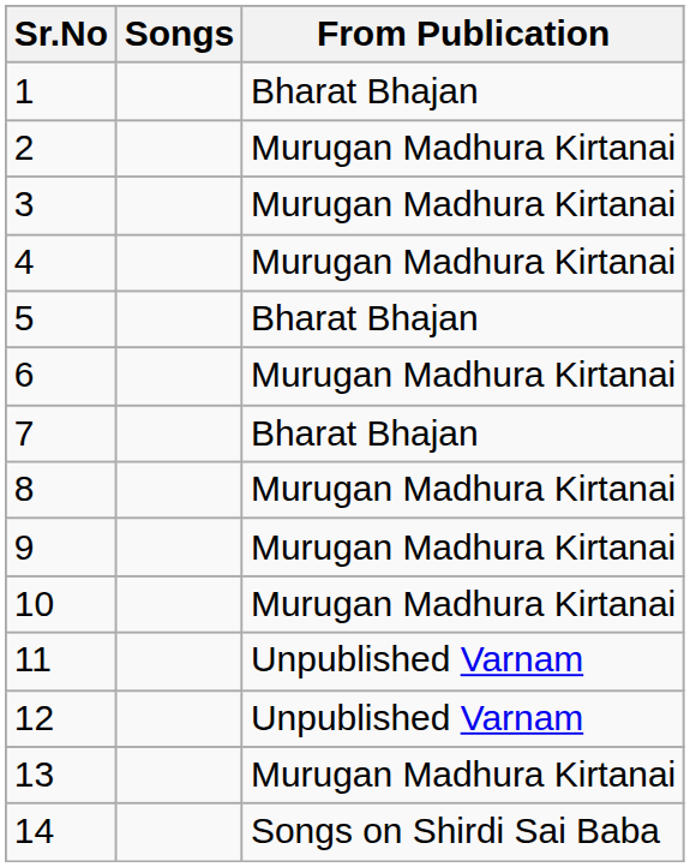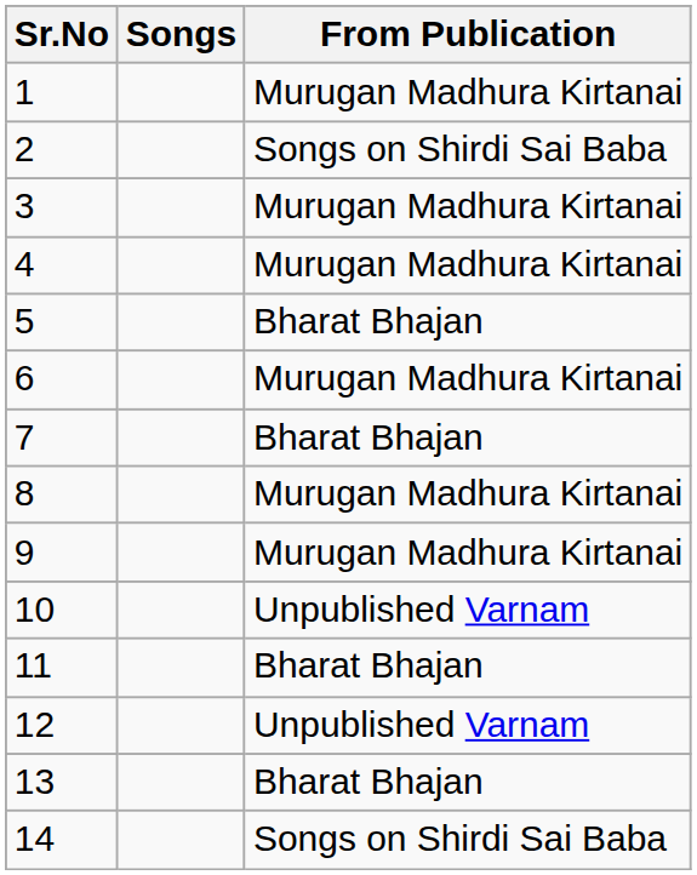1 | From Publication: Bharat Bhajan -> Murugan Madhura Kirtanai
2 | From Publication: Murugan Madhura Kirtanai -> Songs on Shirdi Sai Baba
10 | From Publication: Murugan Madhura Kirtanai -> Unpublished Varnam
11 | From Publication: Unpublished Varnam -> Bharat Bhajan
13 | From Publication: Murugan Madhura Kirtanai -> Bharat Bhajan
